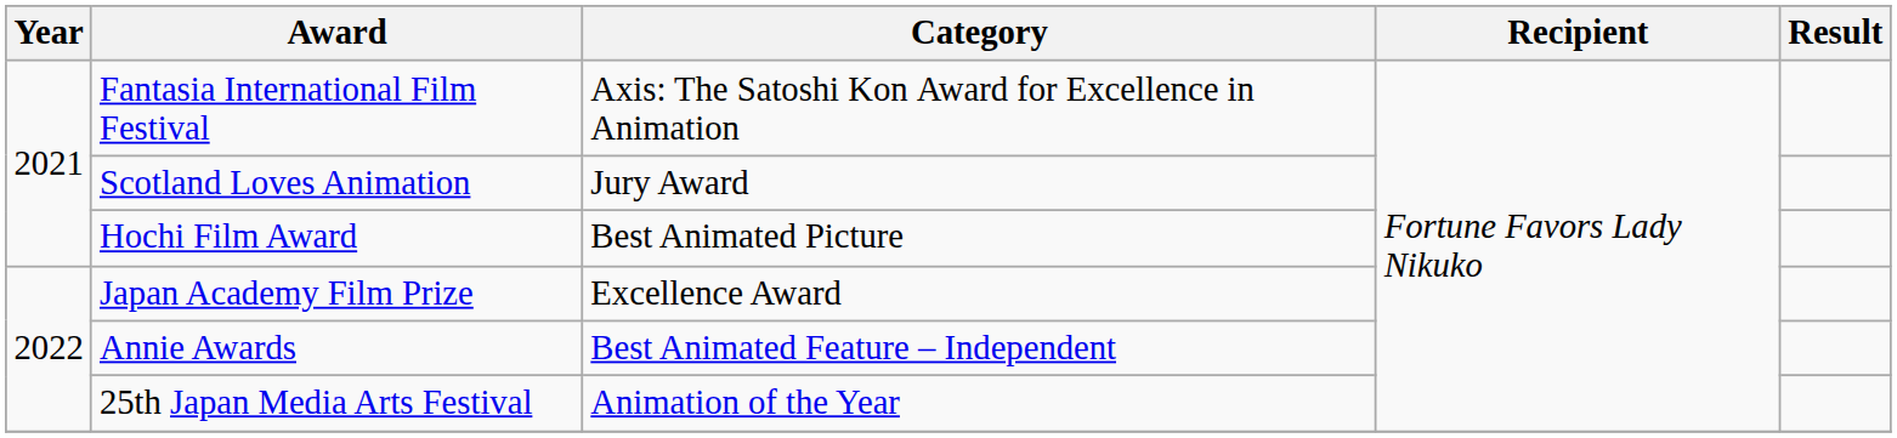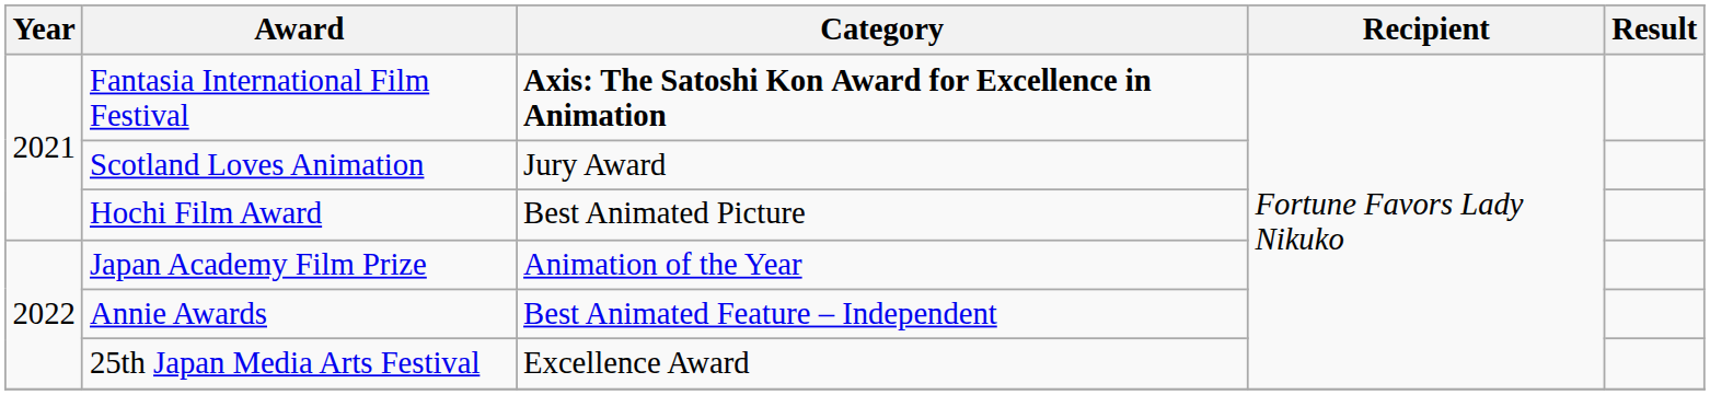Fantasia International Film Festival | Category: normal -> bold
Japan Academy Film Prize | Category: Excellence Award -> Animation of the Year
25th Japan Media Arts Festival | Category: Animation of the Year -> Excellence Award
